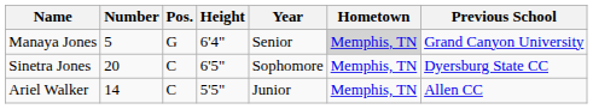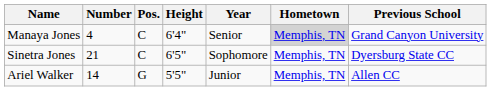Manaya Jones | Number: 5 -> 4
Manaya Jones | Pos.: G -> C
Sinetra Jones | Number: 20 -> 21
Ariel Walker | Pos.: C -> G
